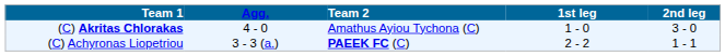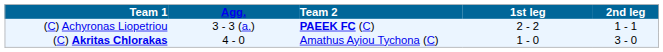rows swapped: (C) Akritas Chlorakas <-> (C) Achyronas Liopetriou
